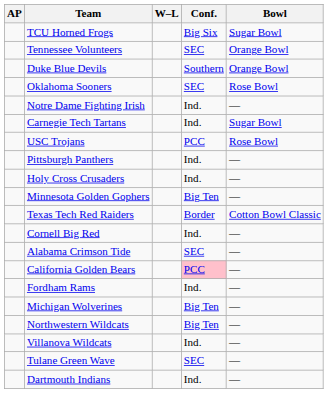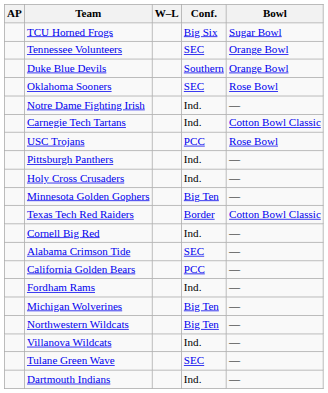Carnegie Tech Tartans | Bowl: Sugar Bowl -> Cotton Bowl Classic
California Golden Bears | Conf.: pink background -> no background
